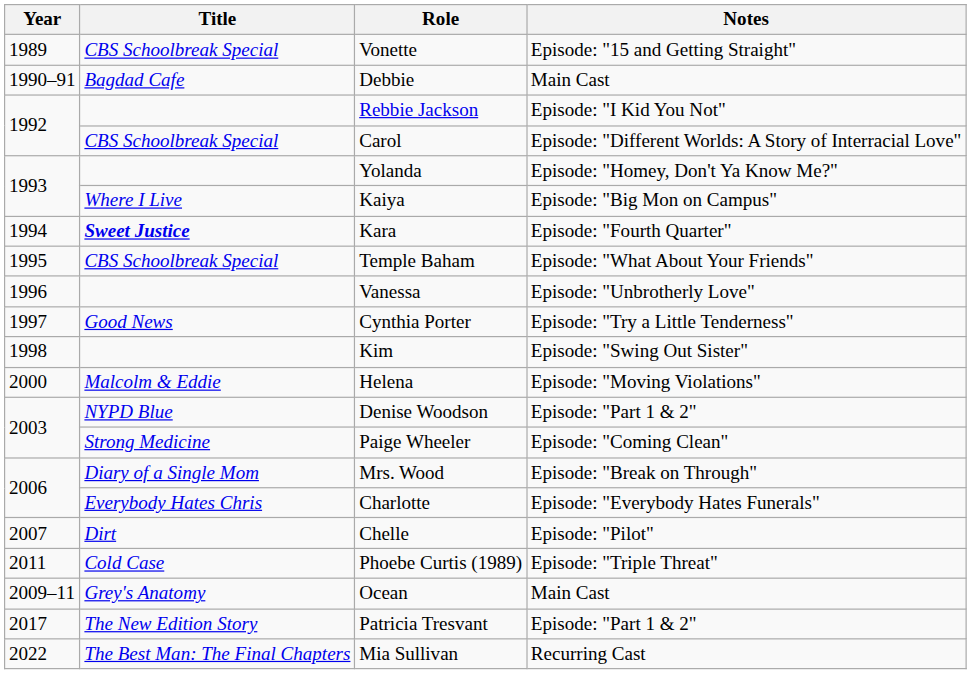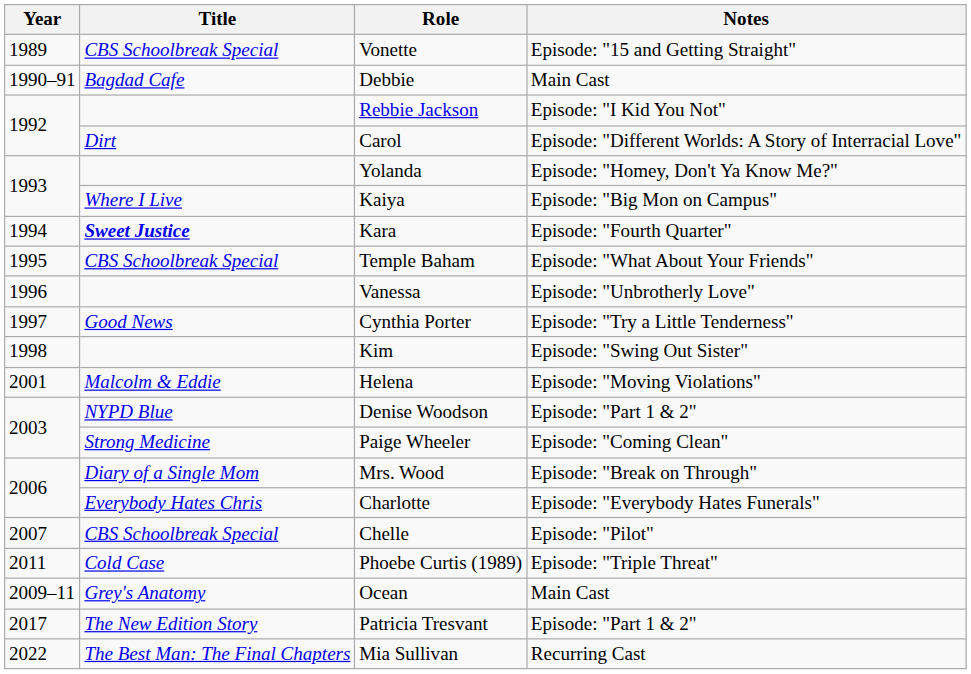Carol | Title: CBS Schoolbreak Special -> Dirt
Helena | Year: 2000 -> 2001
Chelle | Title: Dirt -> CBS Schoolbreak Special
